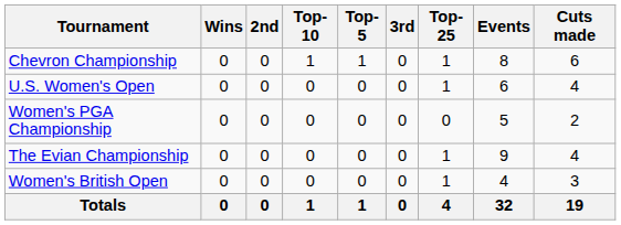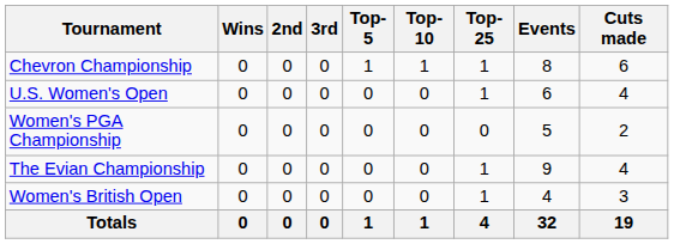columns swapped: 3rd <-> Top-10
